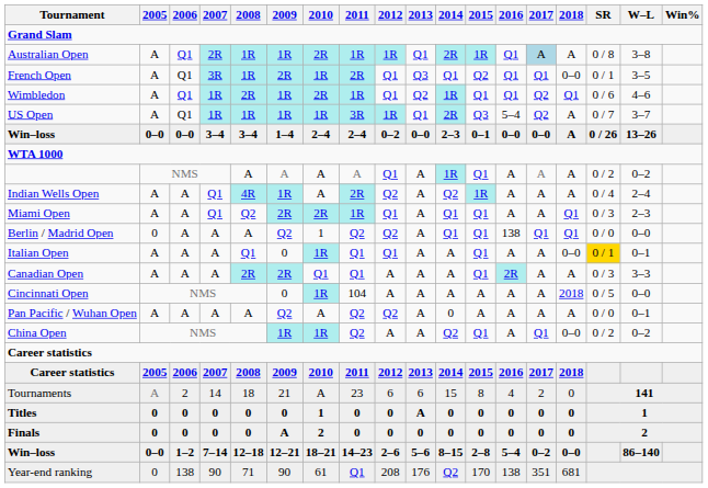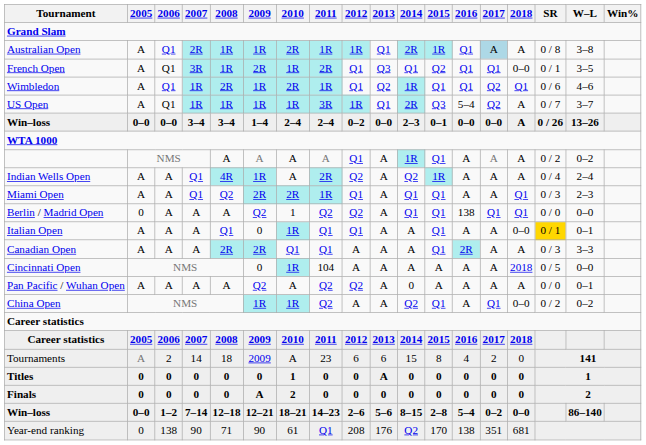Tournaments | 2009: 21 -> 2009
